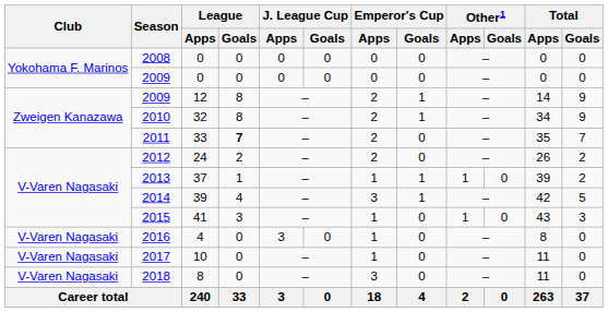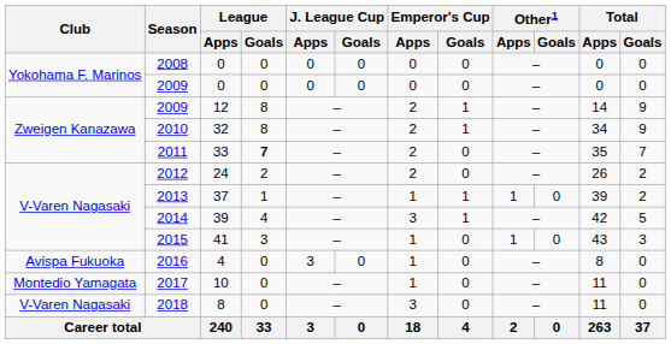2016 | Club: V-Varen Nagasaki -> Avispa Fukuoka
2017 | Club: V-Varen Nagasaki -> Montedio Yamagata
